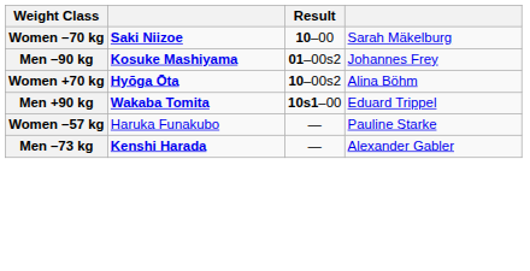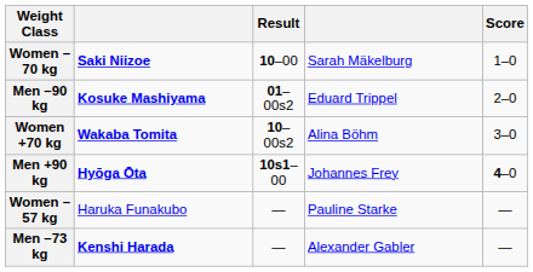+ column: Score | 1–0 | 2–0 | 3–0 | 4–0 | — | —
Men –90 kg | column 4: Johannes Frey -> Eduard Trippel
Women +70 kg | column 2: Hyōga Ōta -> Wakaba Tomita
Men +90 kg | column 2: Wakaba Tomita -> Hyōga Ōta
Men +90 kg | column 4: Eduard Trippel -> Johannes Frey
